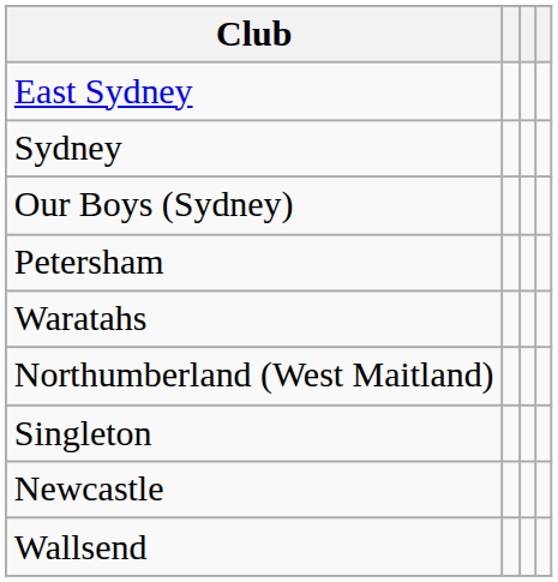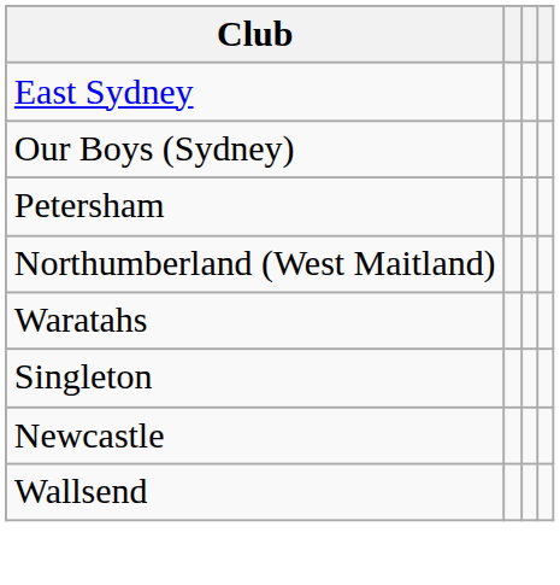- row: Sydney
rows swapped: Waratahs <-> Northumberland (West Maitland)
